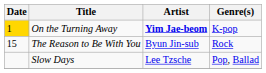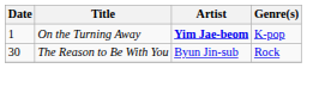On the Turning Away | Date: gold background -> no background
The Reason to Be With You | Date: 15 -> 30
- row: Slow Days | Lee Tzsche | Pop, Ballad
